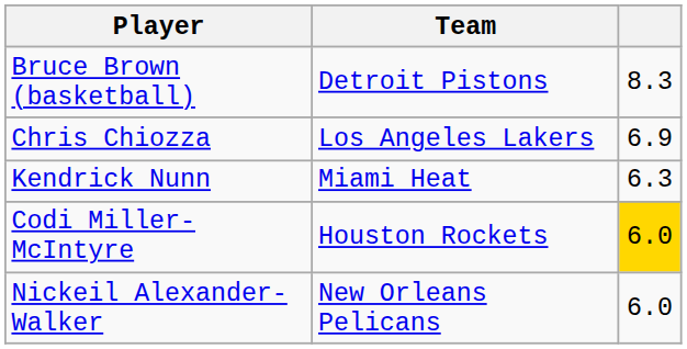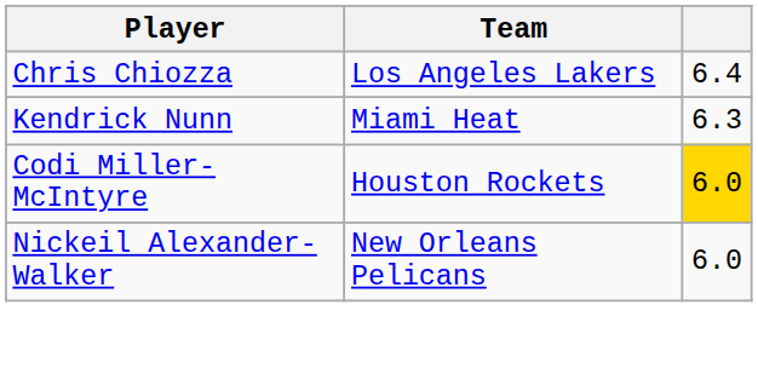- row: Bruce Brown (basketball) | Detroit Pistons | 8.3
Chris Chiozza | column 3: 6.9 -> 6.4
